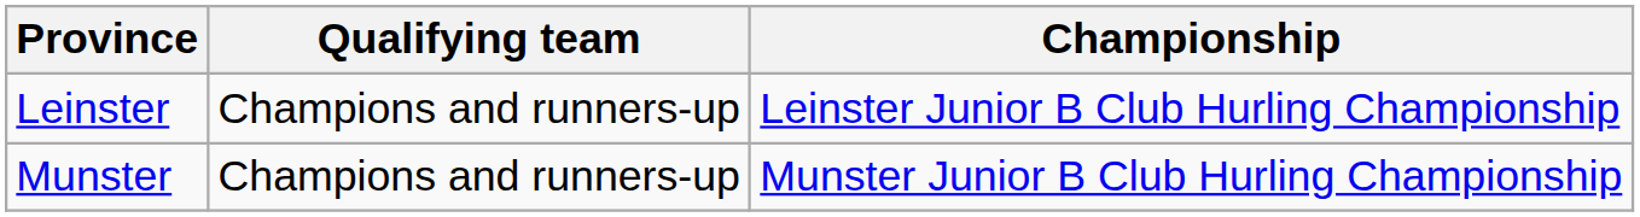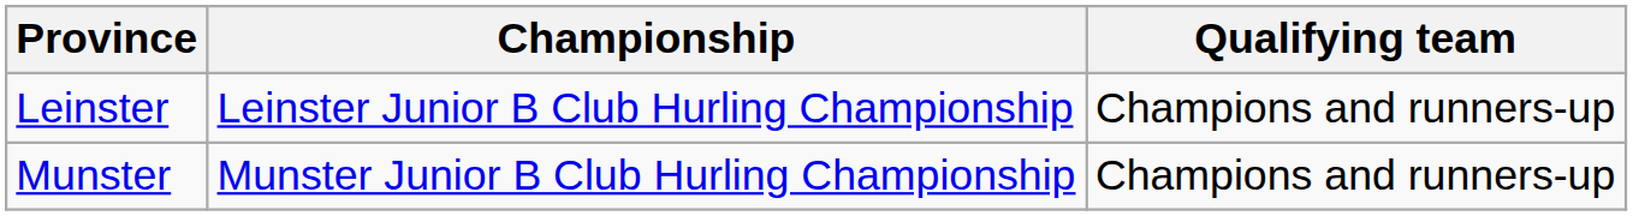columns swapped: Championship <-> Qualifying team
